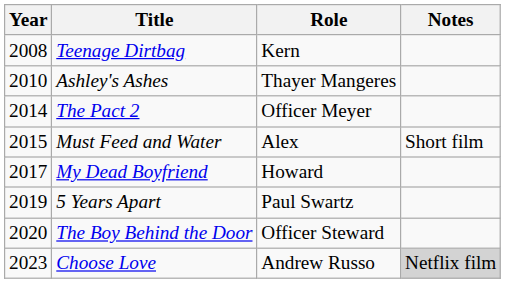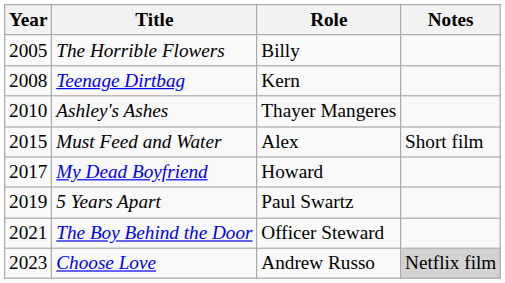+ row: 2005 | The Horrible Flowers | Billy
- row: 2014 | The Pact 2 | Officer Meyer
The Boy Behind the Door | Year: 2020 -> 2021
